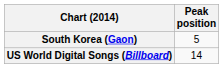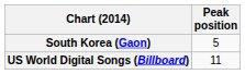US World Digital Songs (Billboard) | Peak position: 14 -> 11
